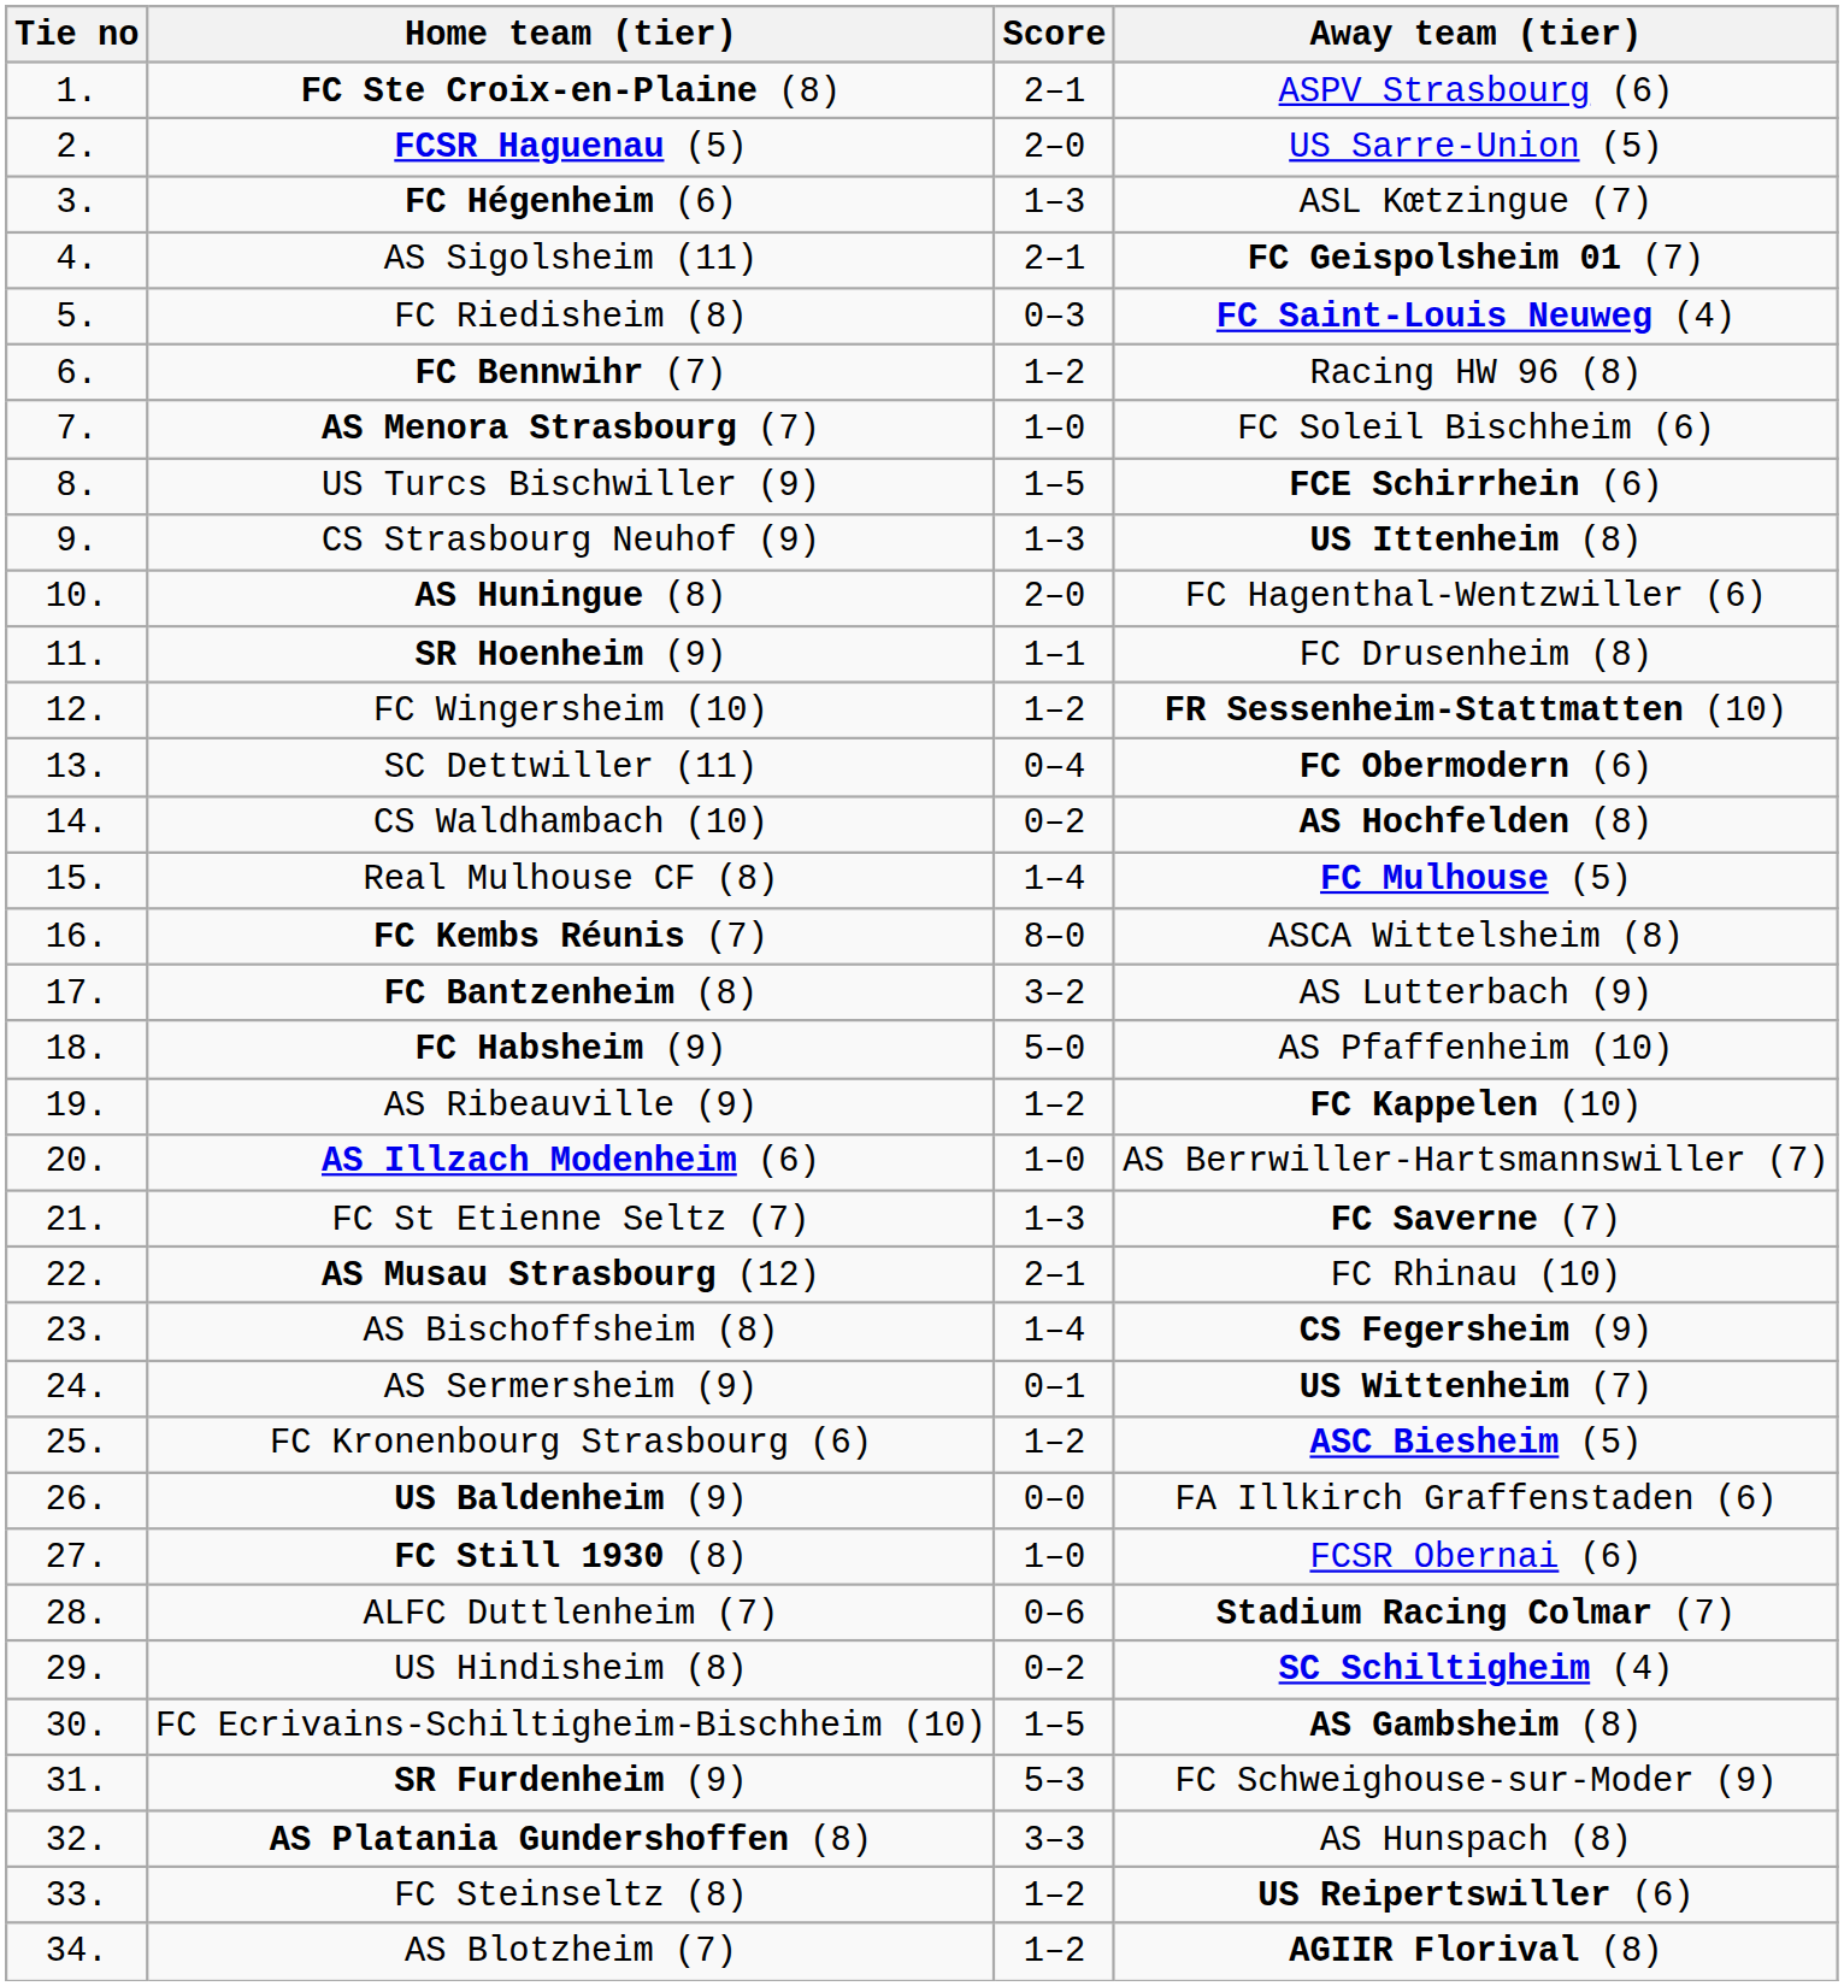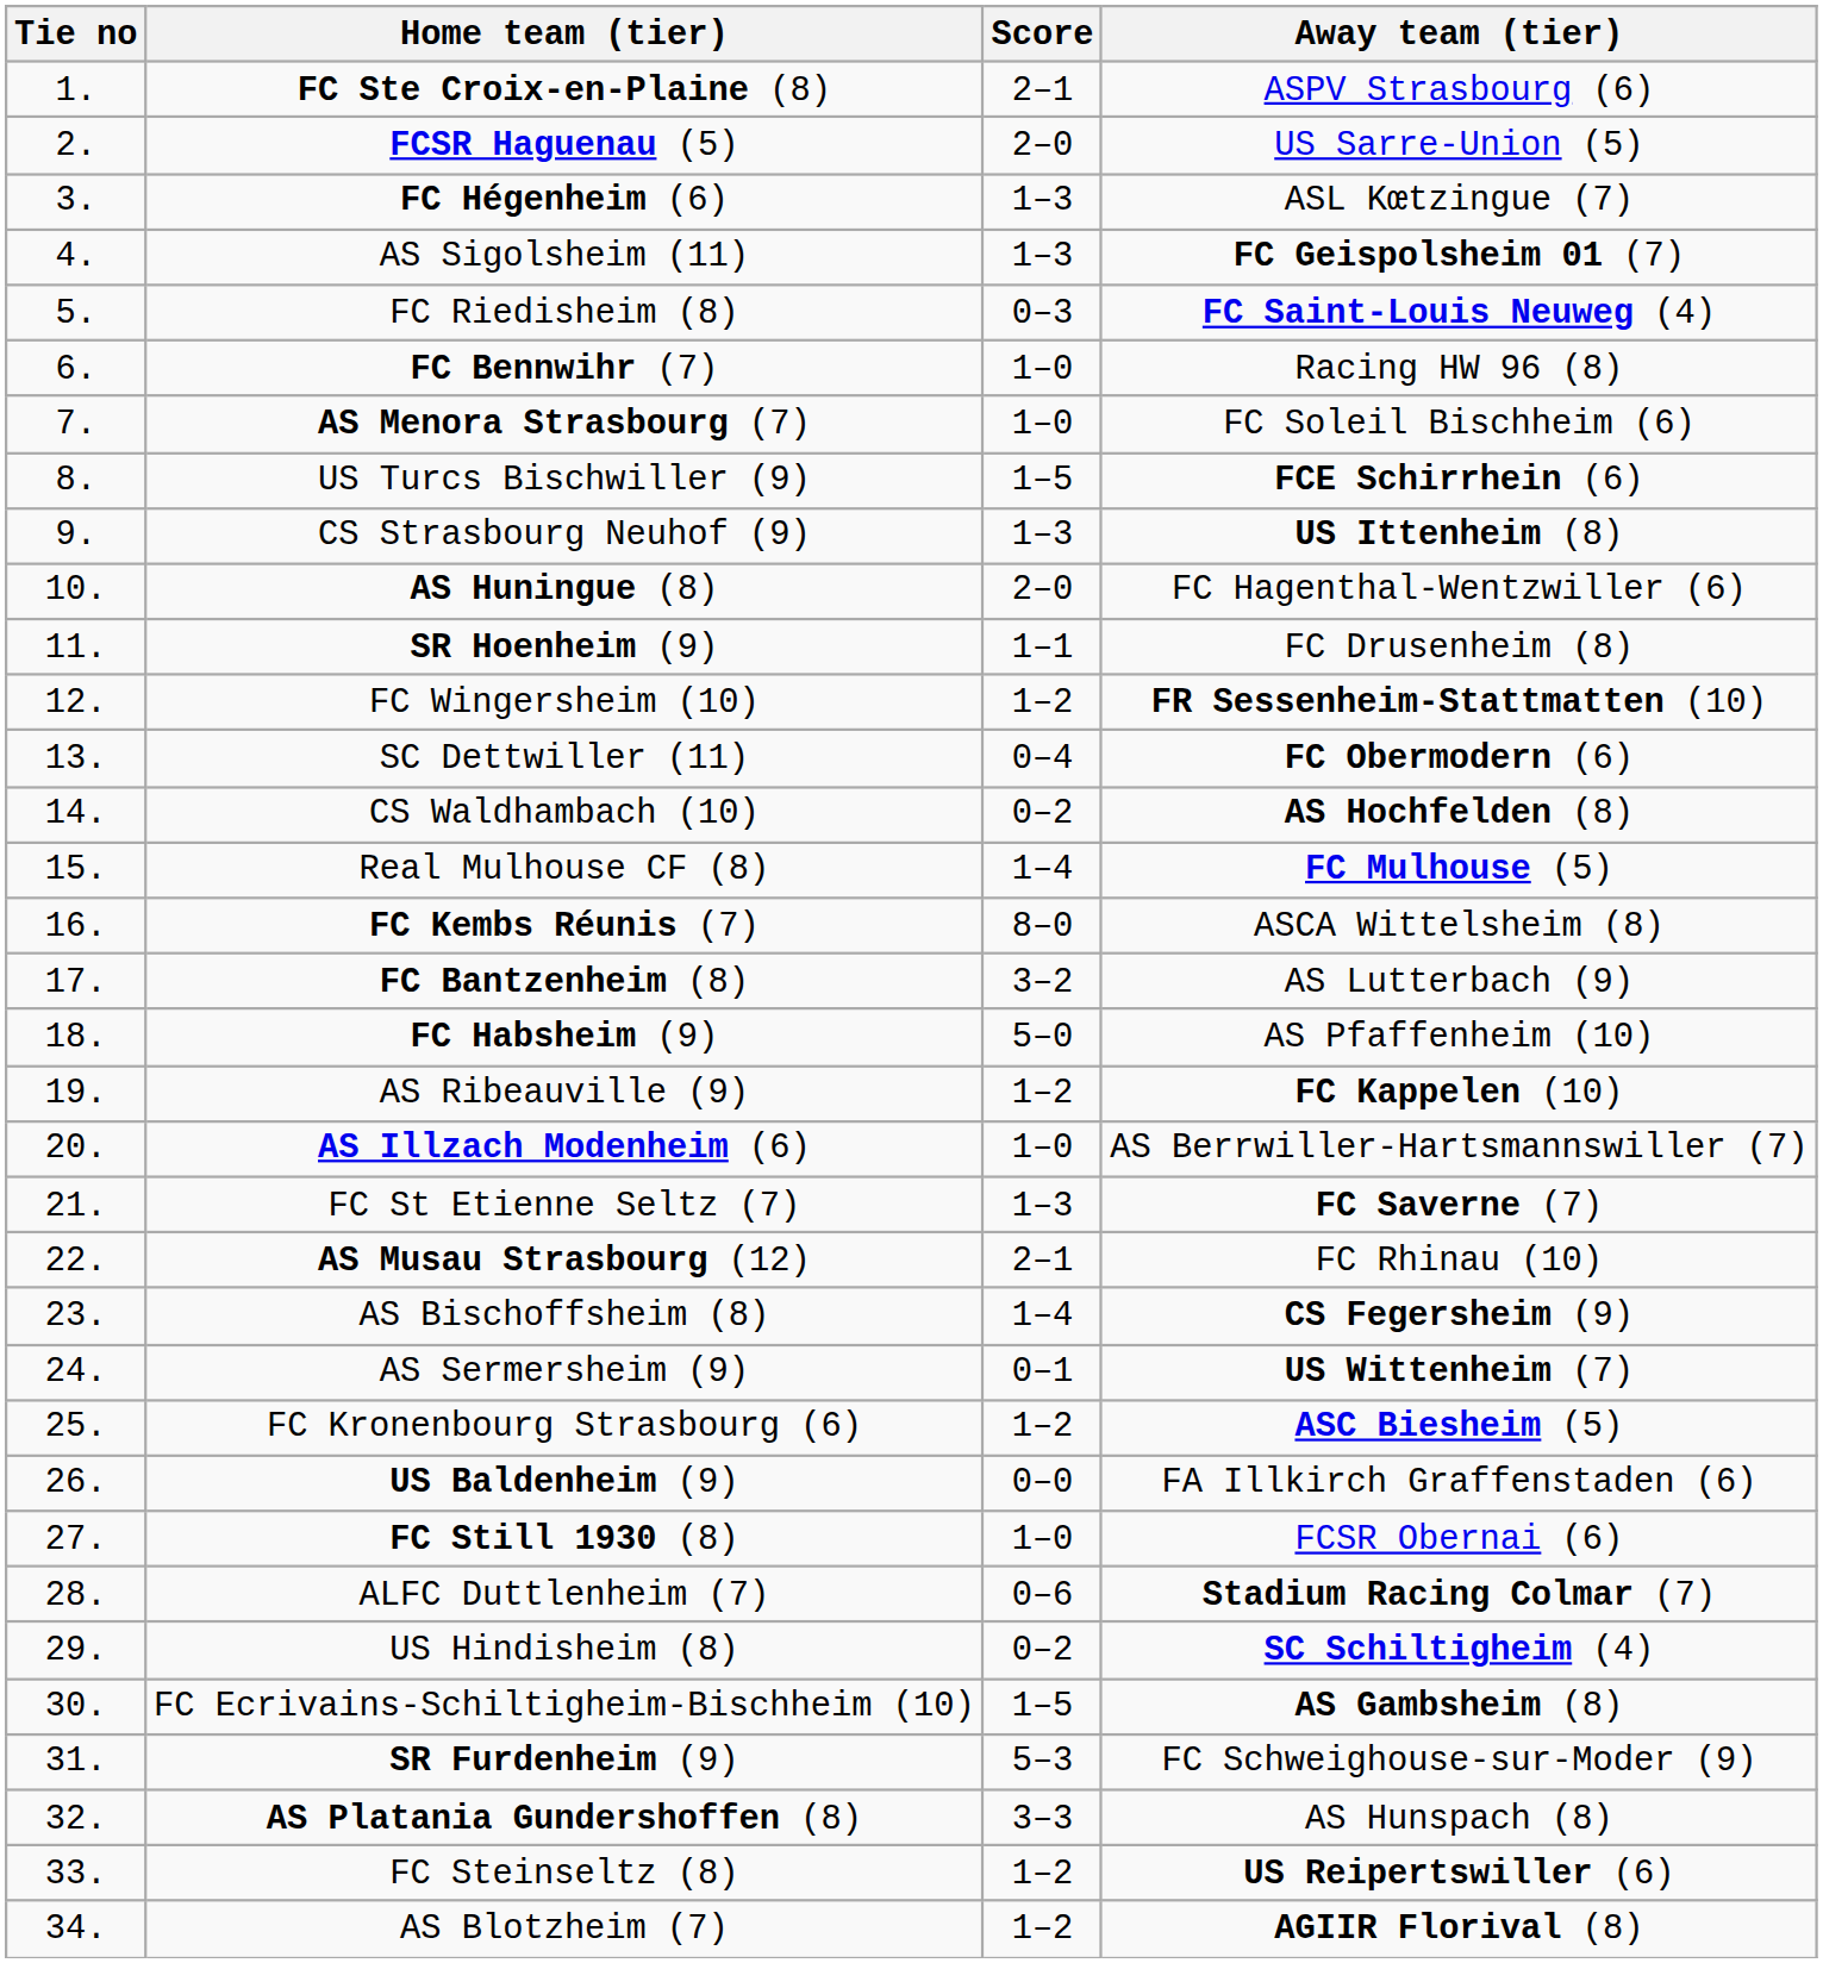AS Sigolsheim (11) | Score: 2–1 -> 1–3
FC Bennwihr (7) | Score: 1–2 -> 1–0
